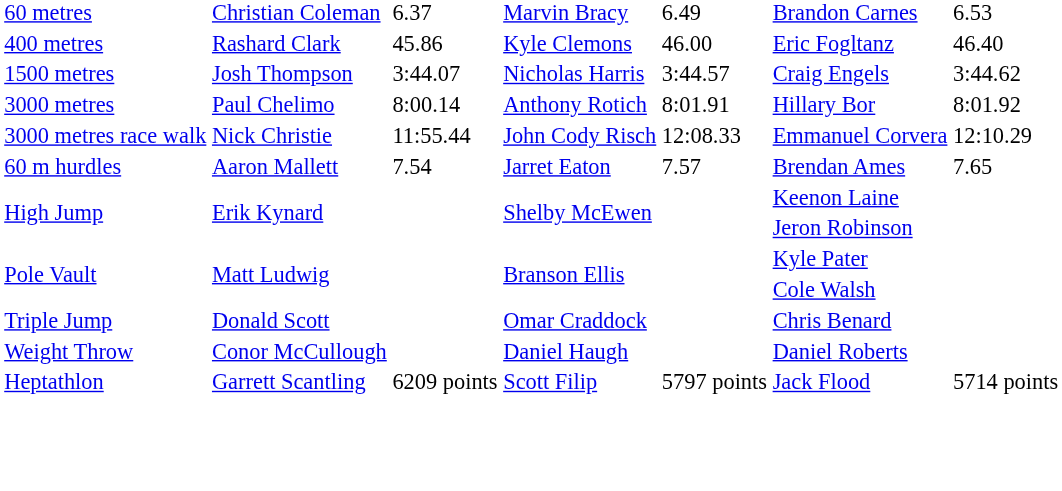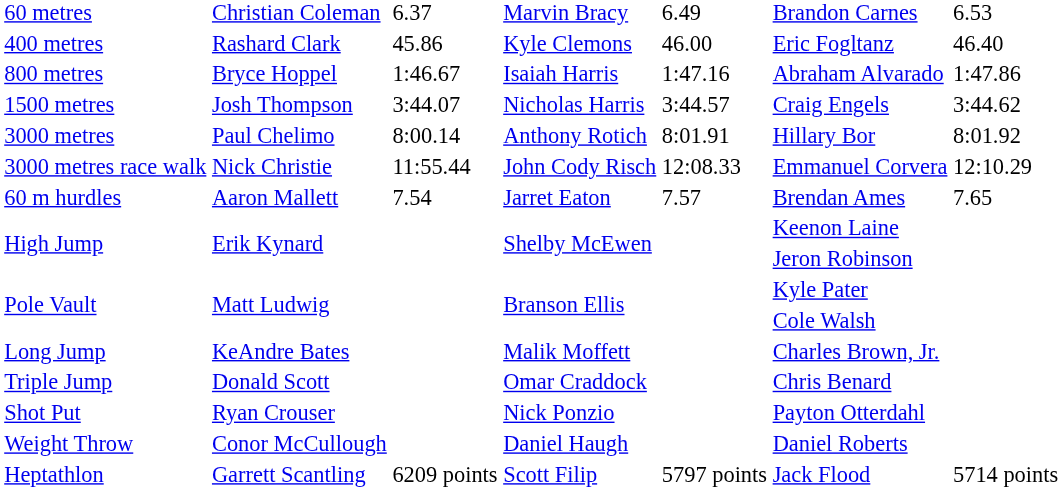+ row: 800 metres | Bryce Hoppel | 1:46.67 | Isaiah Harris | 1:47.16 | Abraham Alvarado | 1:47.86
+ row: Long Jump | KeAndre Bates | Malik Moffett | Charles Brown, Jr.
+ row: Shot Put | Ryan Crouser | Nick Ponzio | Payton Otterdahl
